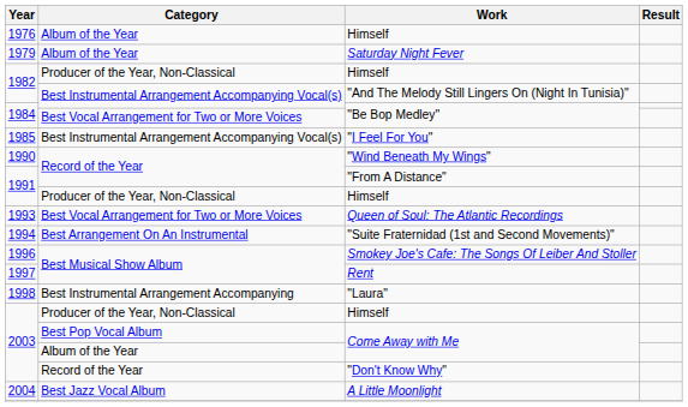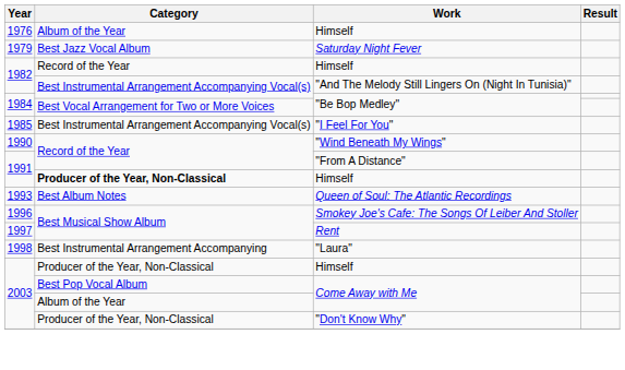Saturday Night Fever | Category: Album of the Year -> Best Jazz Vocal Album
1982 / Himself | Category: Producer of the Year, Non-Classical -> Record of the Year
1991 / Himself | Category: normal -> bold
Queen of Soul: The Atlantic Recordings | Category: Best Vocal Arrangement for Two or More Voices -> Best Album Notes
- row: 1994 | Best Arrangement On An Instrumental | "Suite Fraternidad (1st and Second Movements)"
"Don't Know Why" | Category: Record of the Year -> Producer of the Year, Non-Classical
- row: 2004 | Best Jazz Vocal Album | A Little Moonlight
